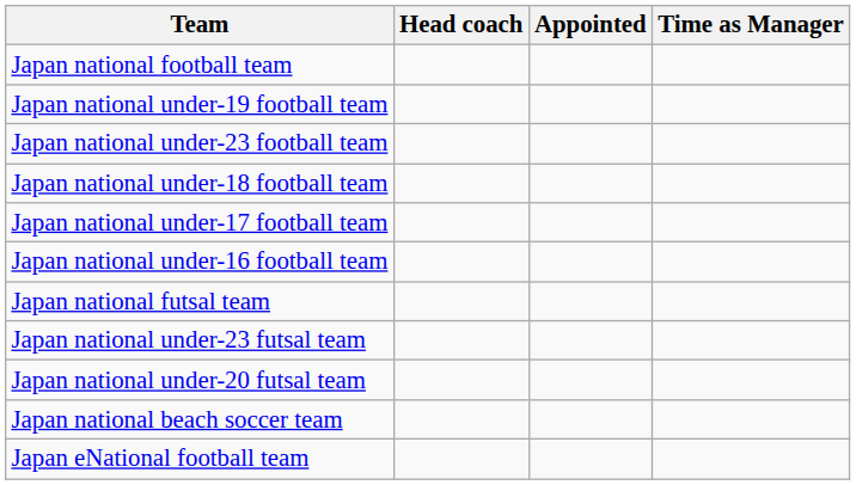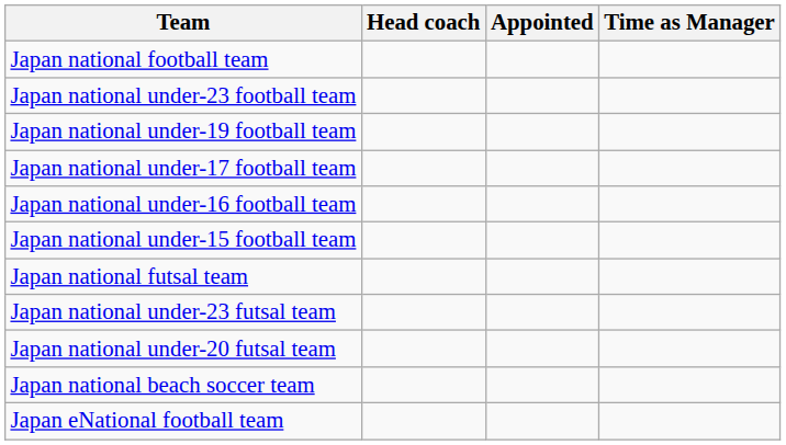rows swapped: Japan national under-23 football team <-> Japan national under-19 football team
- row: Japan national under-18 football team
+ row: Japan national under-15 football team
